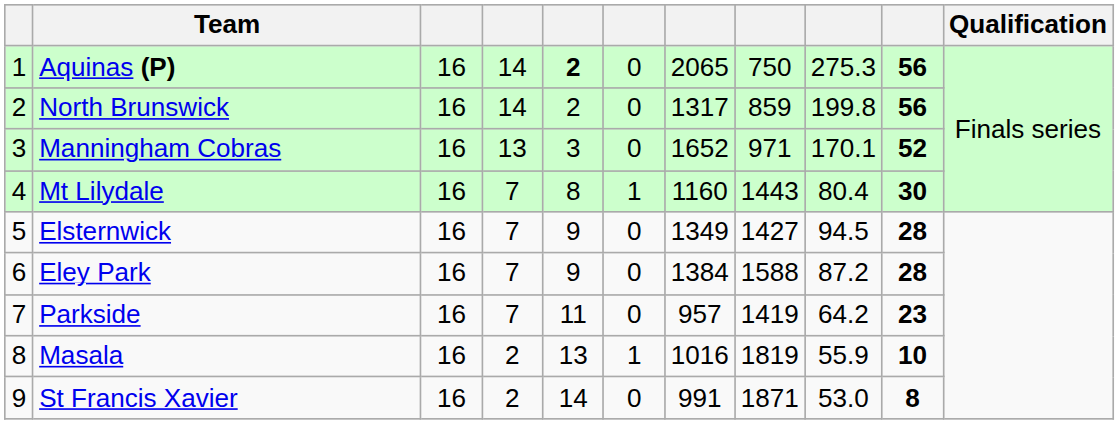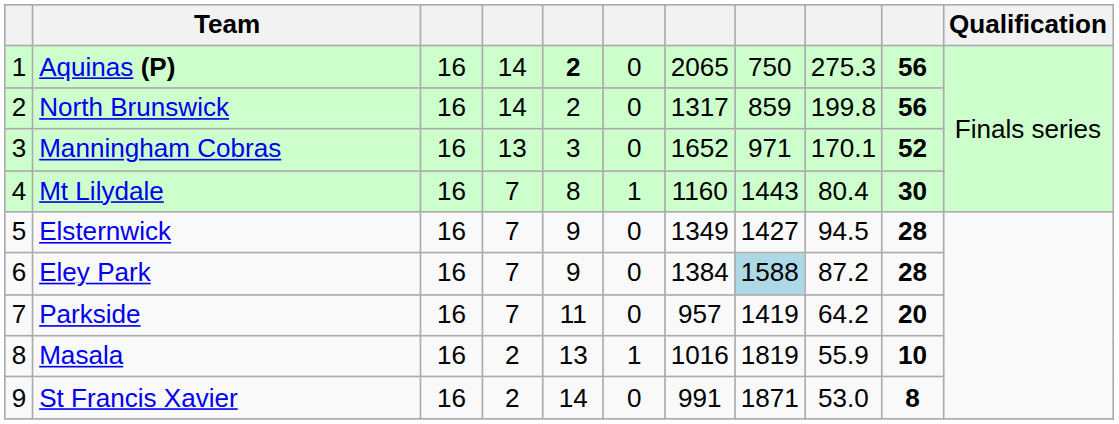Eley Park | column 8: no background -> lightblue background
Parkside | column 10: 23 -> 20
